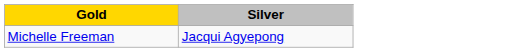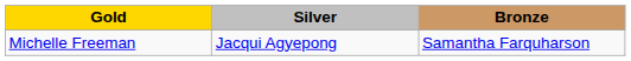+ column: Bronze | Samantha Farquharson
